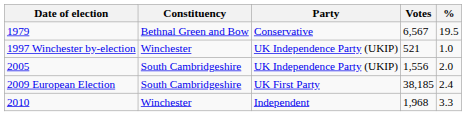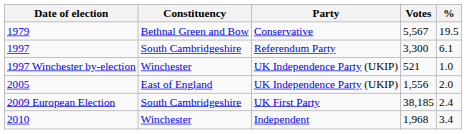1979 | Votes: 6,567 -> 5,567
+ row: 1997 | South Cambridgeshire | Referendum Party | 3,300 | 6.1
2005 | Constituency: South Cambridgeshire -> East of England
2010 | %: 3.3 -> 3.4
